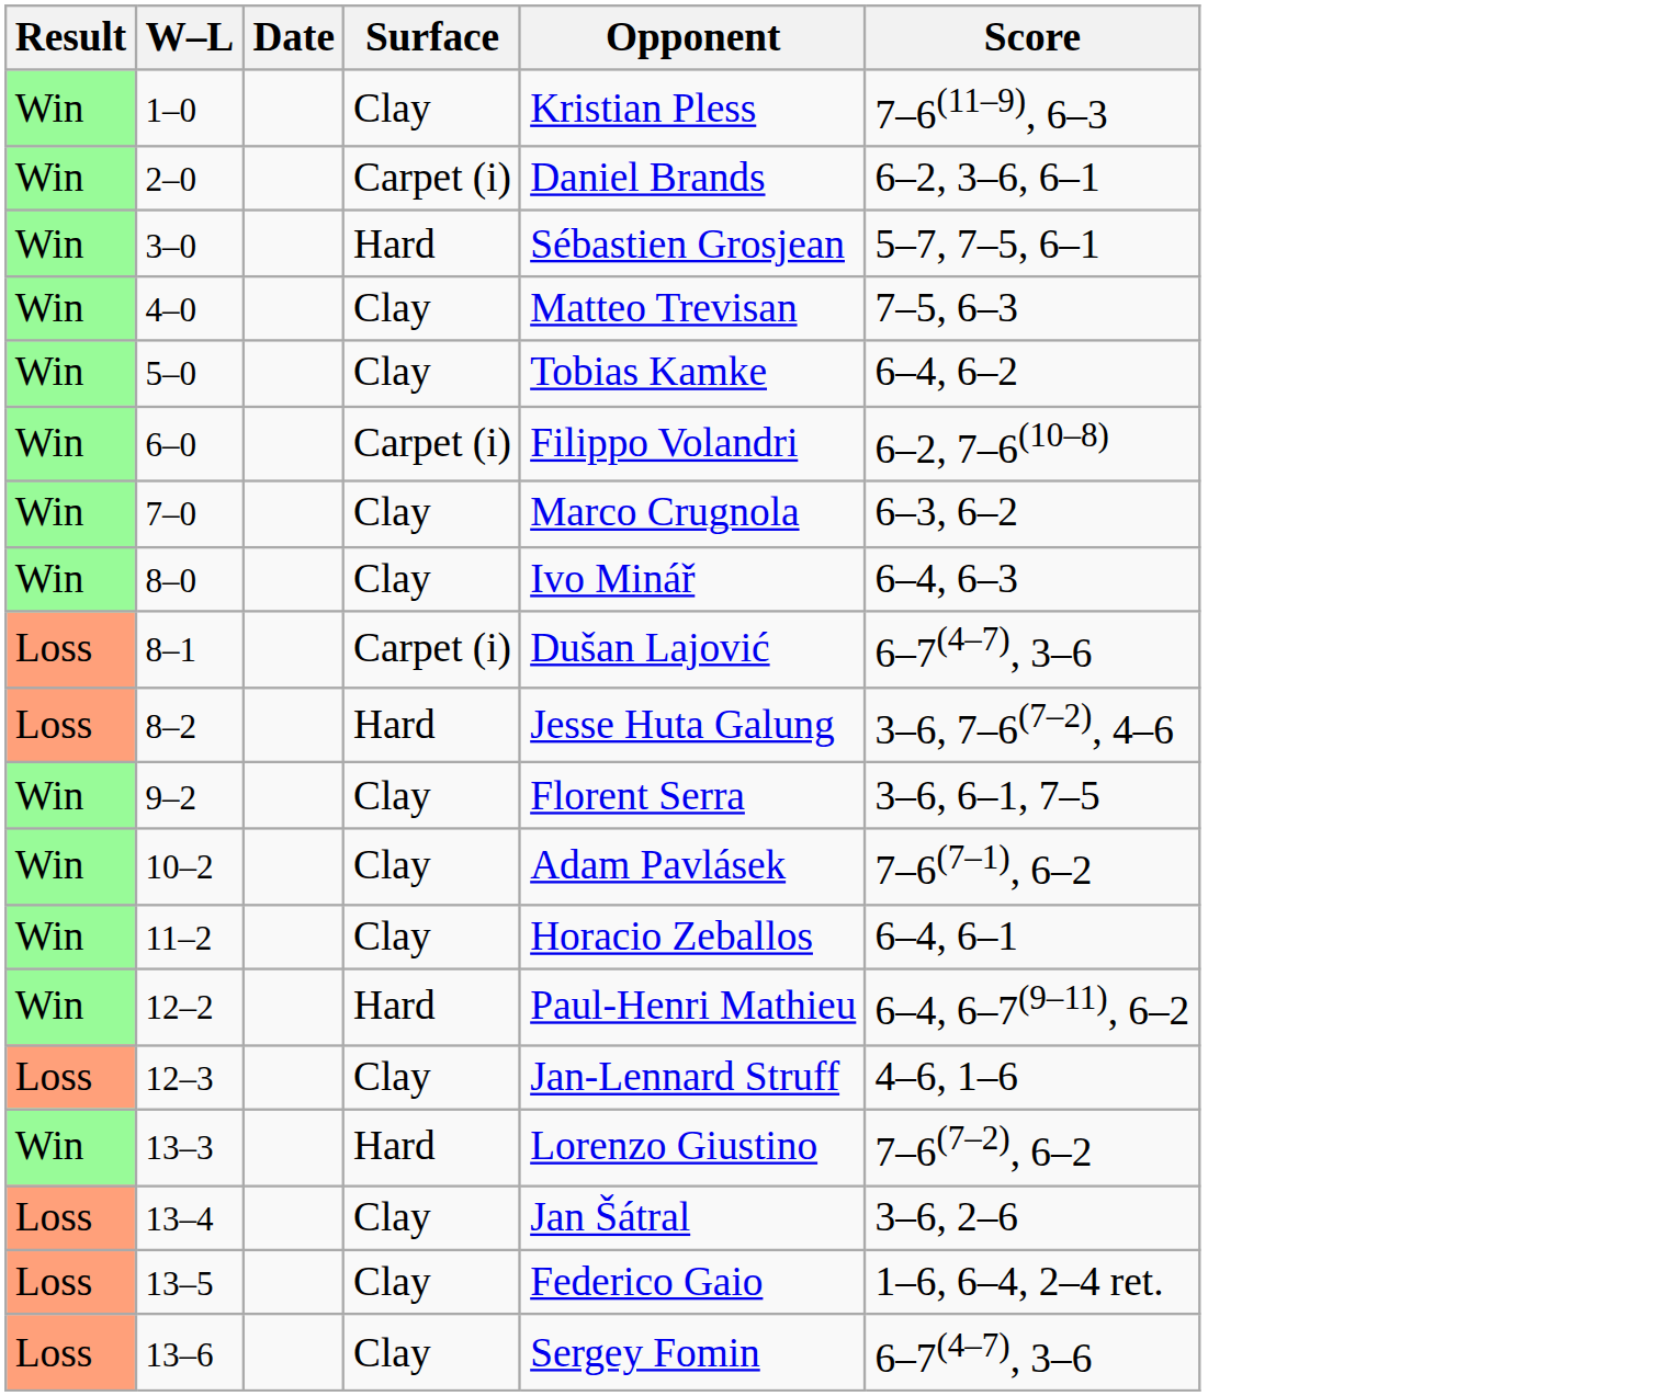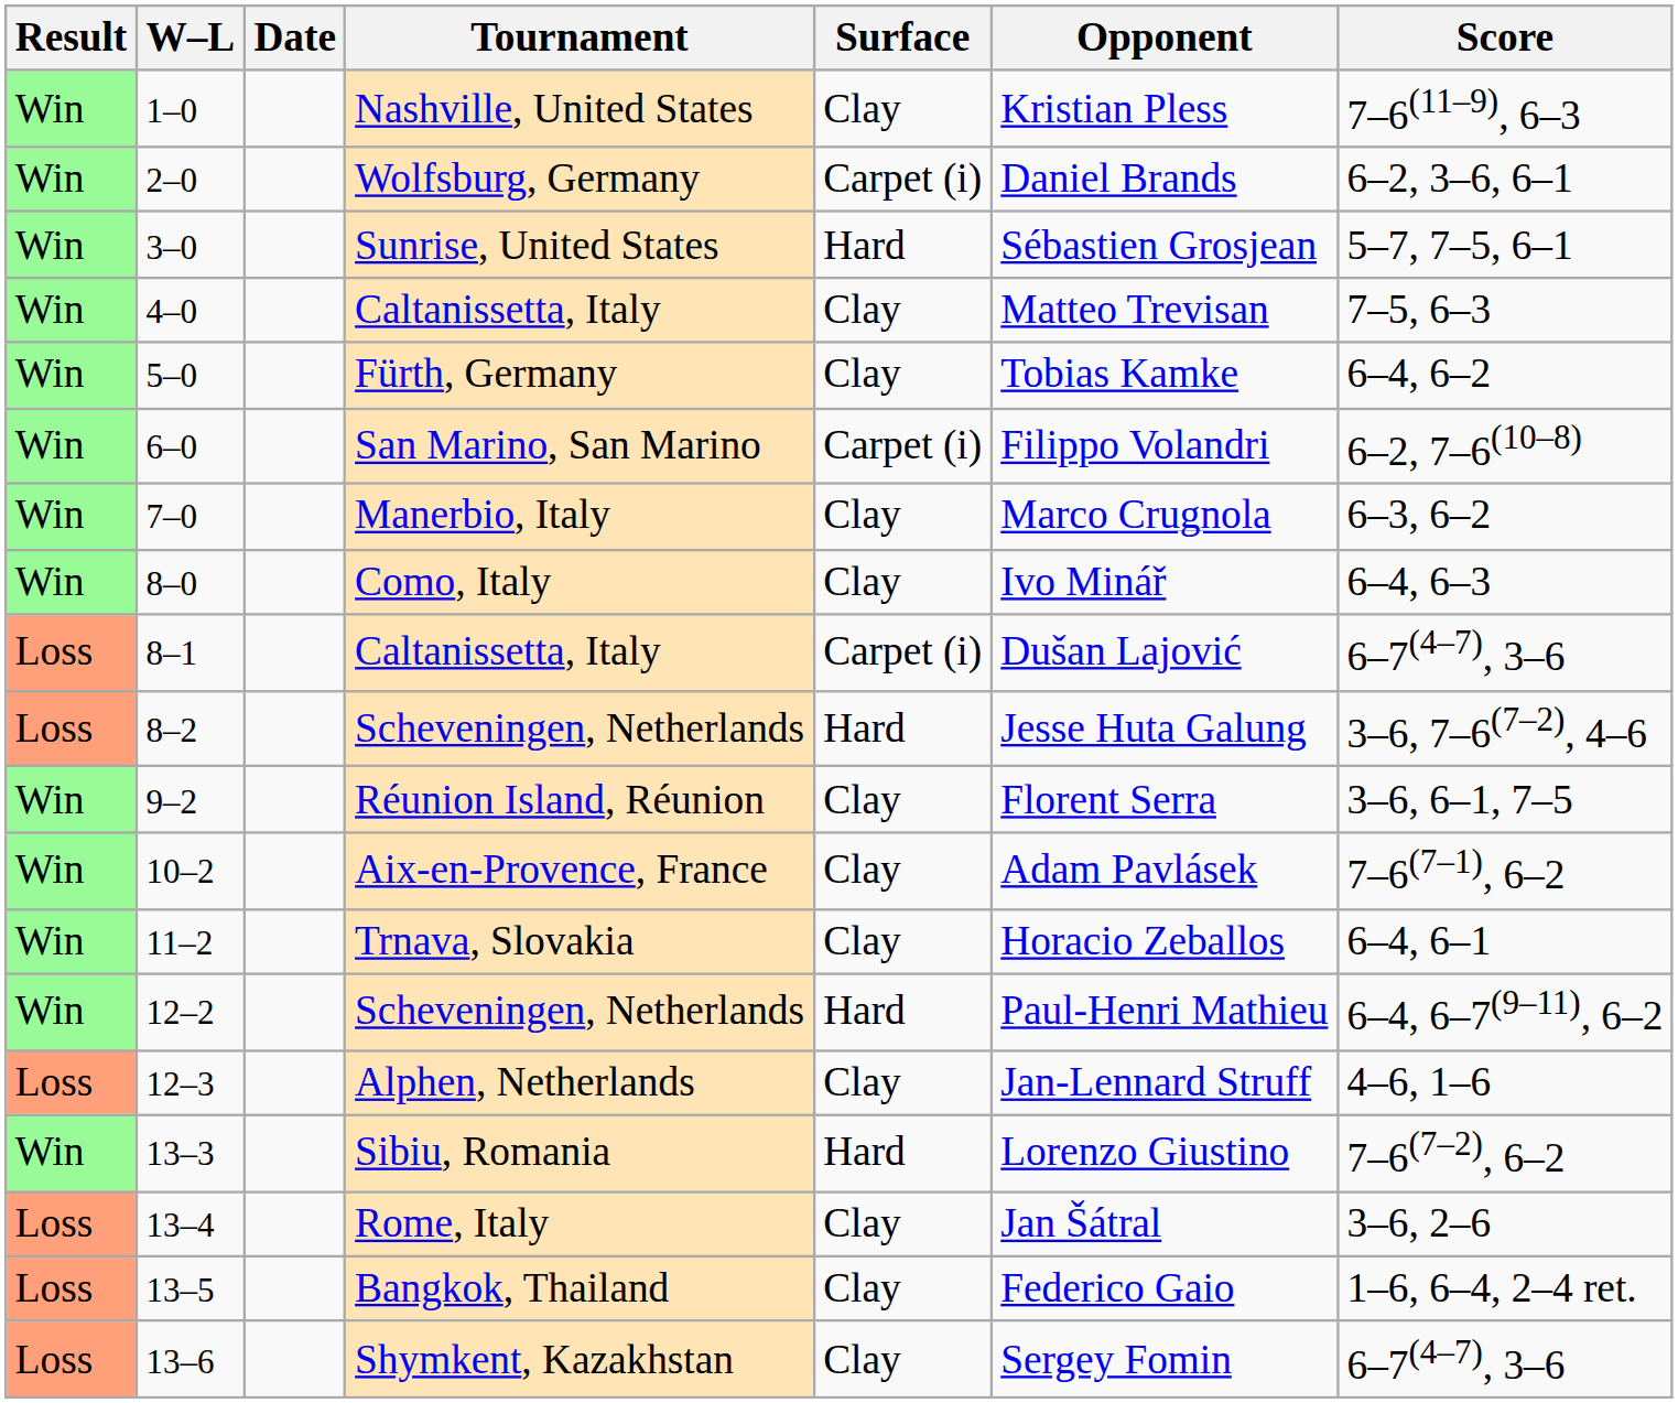+ column: Tournament | Nashville, United States | Wolfsburg, Germany | Sunrise, United States | Caltanissetta, Italy | Fürth, Germany | San Marino, San Marino | Manerbio, Italy | Como, Italy | Caltanissetta, Italy | Scheveningen, Netherlands | Réunion Island, Réunion | Aix-en-Provence, France | Trnava, Slovakia | Scheveningen, Netherlands | Alphen, Netherlands | Sibiu, Romania | Rome, Italy | Bangkok, Thailand | Shymkent, Kazakhstan
